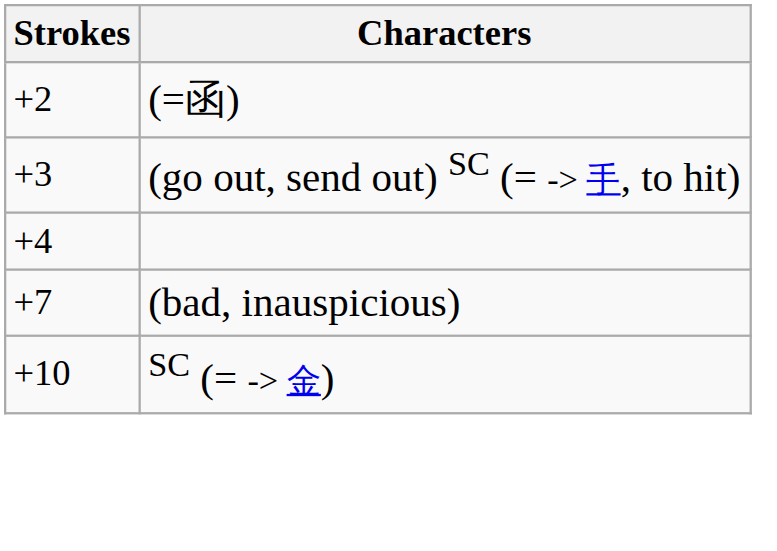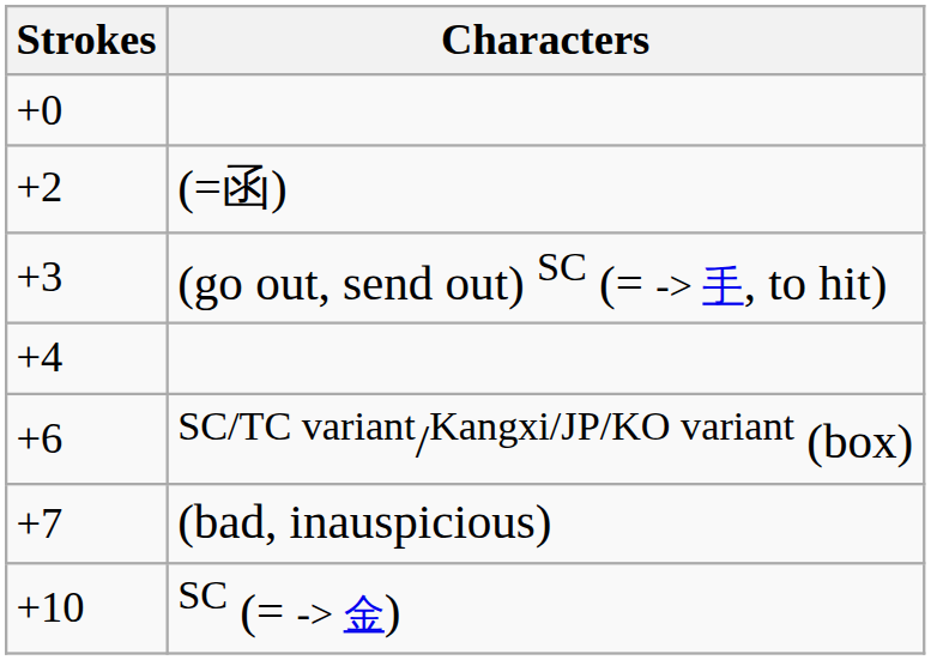+ row: +0
+ row: +6 | SC/TC variant/Kangxi/JP/KO variant (box)
